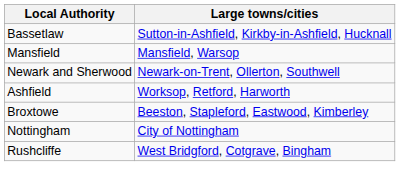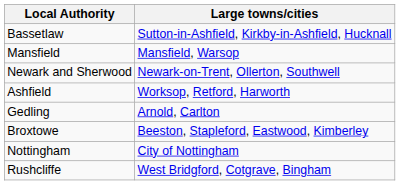+ row: Gedling | Arnold, Carlton
